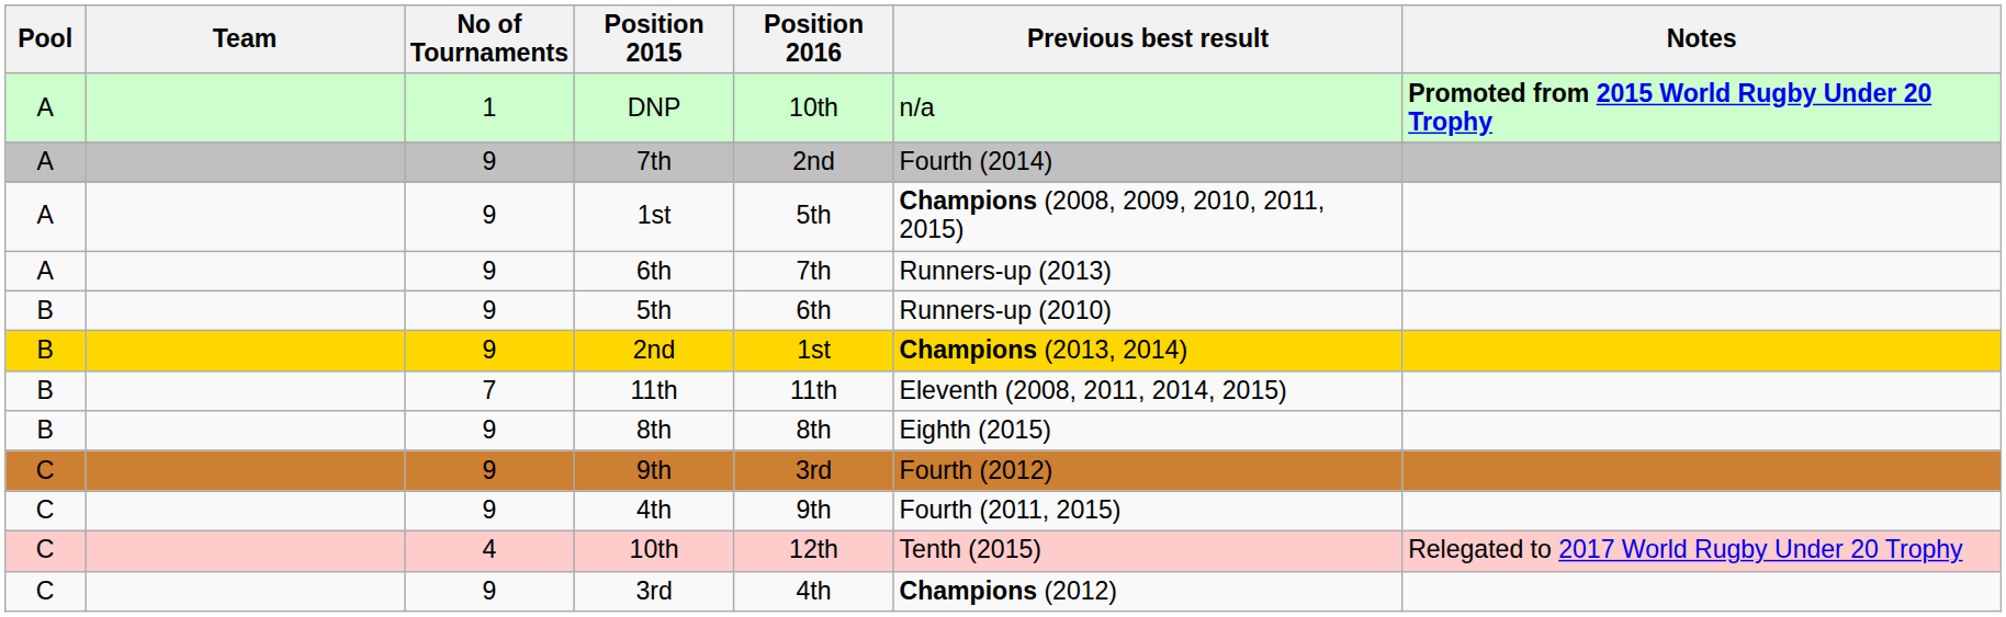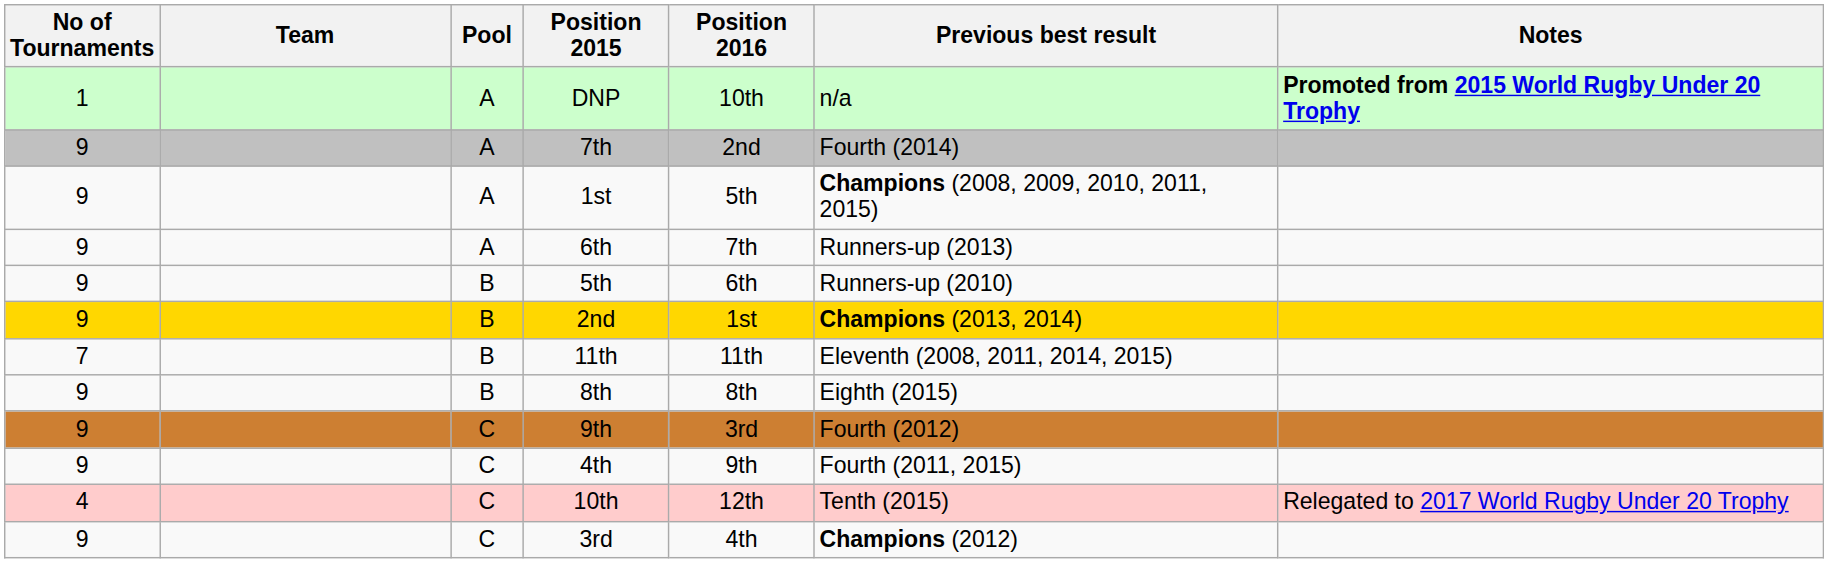columns swapped: Pool <-> No of Tournaments
